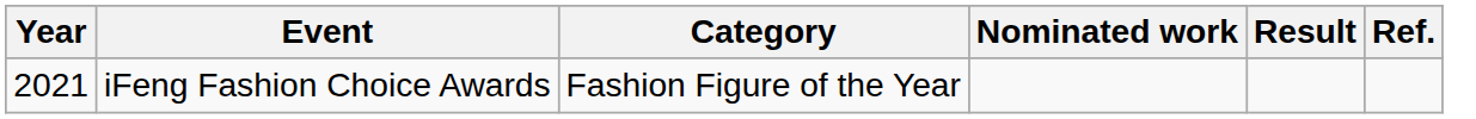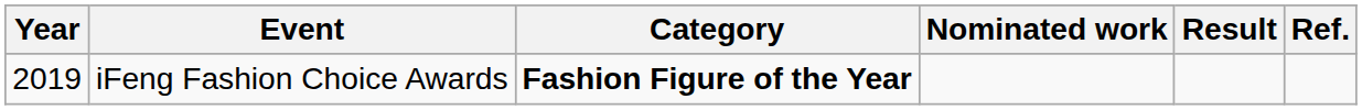iFeng Fashion Choice Awards | Year: 2021 -> 2019
iFeng Fashion Choice Awards | Category: normal -> bold
